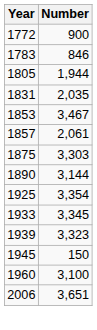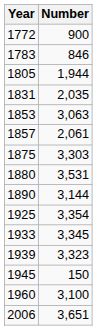1853 | Number: 3,467 -> 3,063
+ row: 1880 | 3,531
